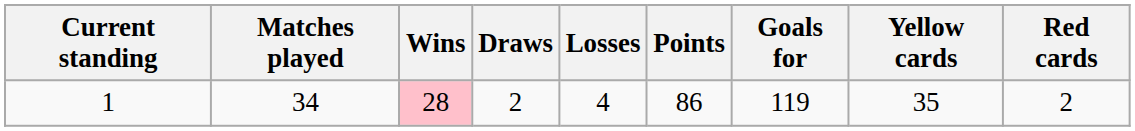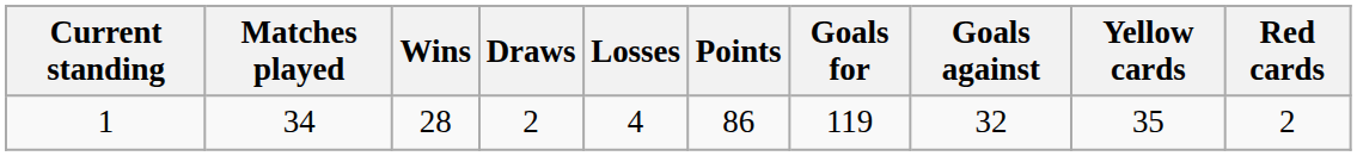+ column: Goals against | 32
1 | Wins: pink background -> no background
